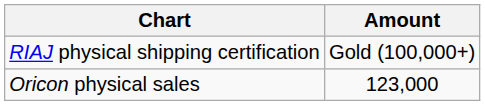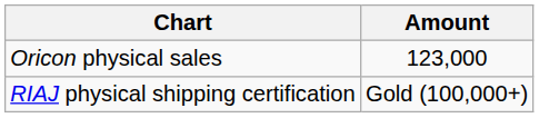rows swapped: Oricon physical sales <-> RIAJ physical shipping certification
